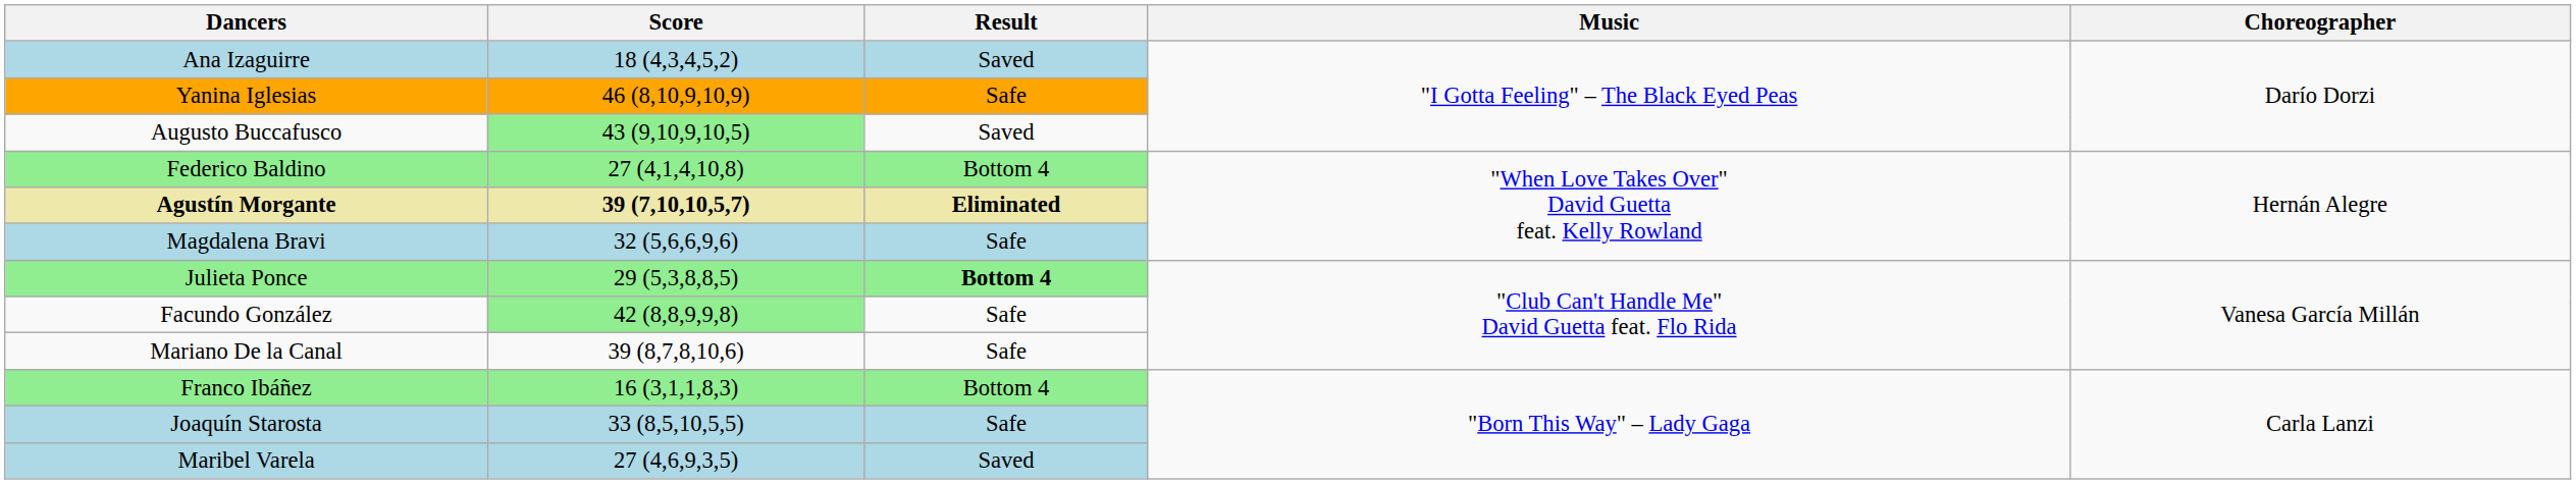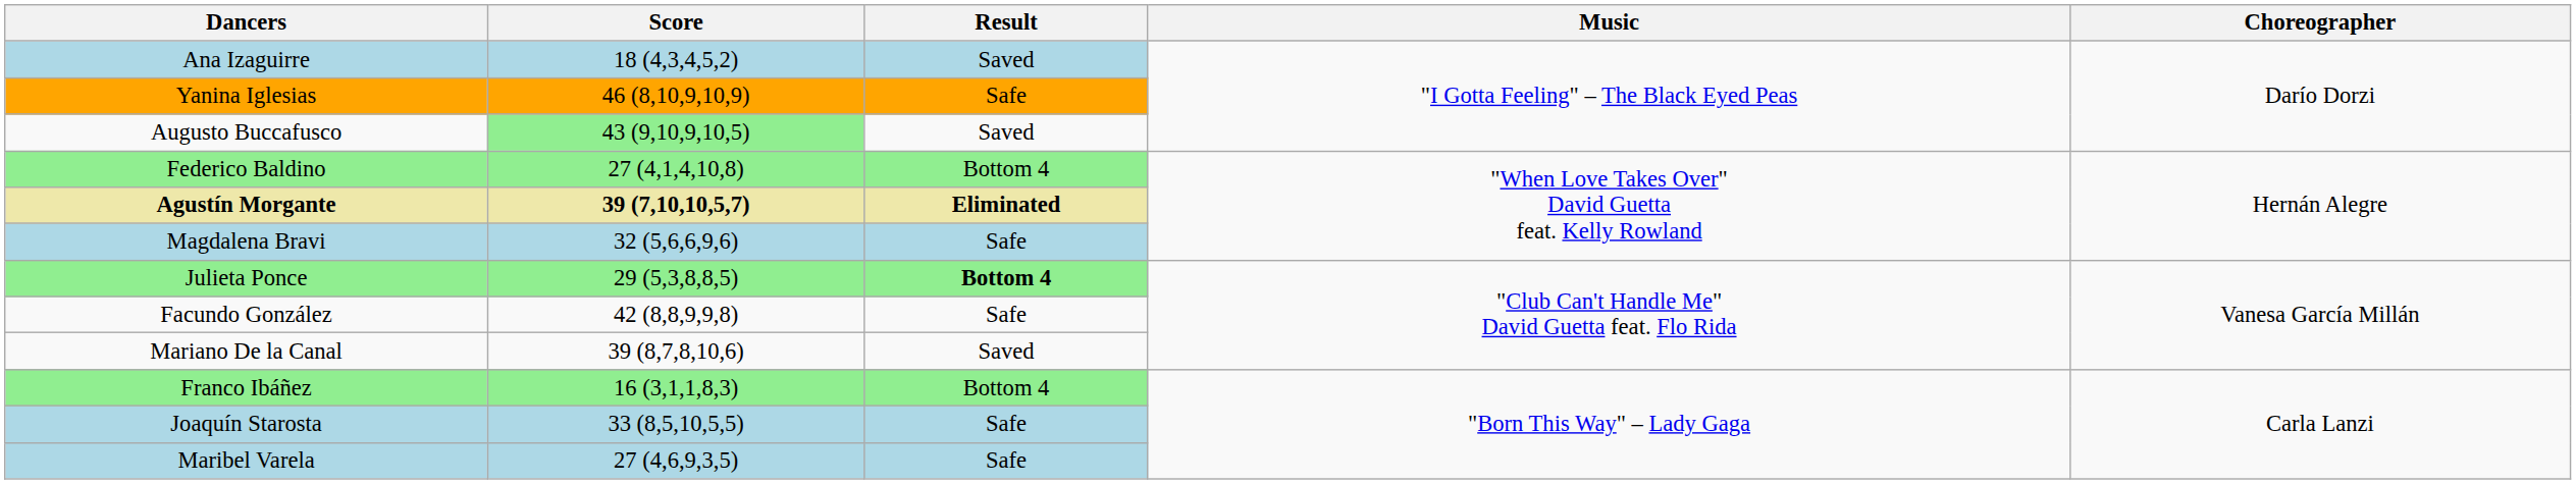Facundo González | Score: lightgreen background -> no background
Mariano De la Canal | Result: Safe -> Saved
Maribel Varela | Result: Saved -> Safe
